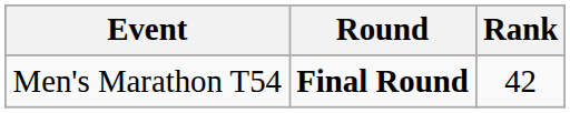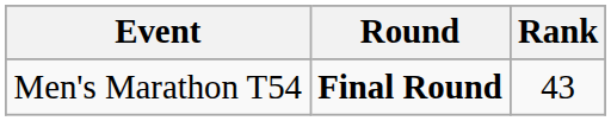Men's Marathon T54 | Rank: 42 -> 43
